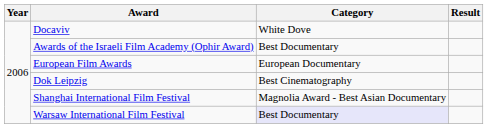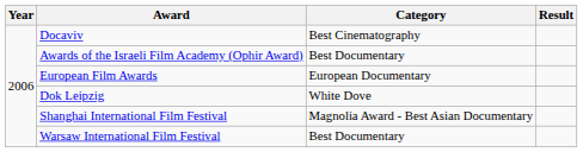Docaviv | Category: White Dove -> Best Cinematography
Dok Leipzig | Category: Best Cinematography -> White Dove
Warsaw International Film Festival | Category: lavender background -> no background
